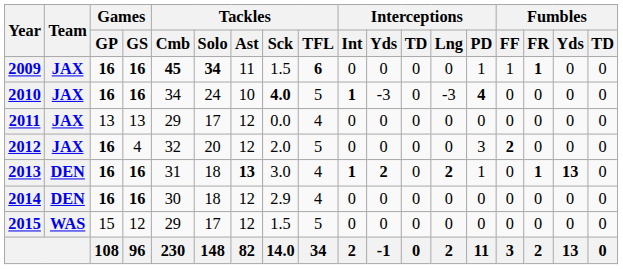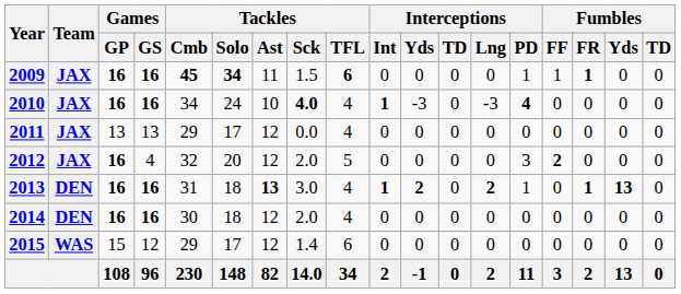2010 | Tackles / TFL: 5 -> 4
2014 | Tackles / Sck: 2.9 -> 2.0
2015 | Tackles / Sck: 1.5 -> 1.4
2015 | Tackles / TFL: 5 -> 6
